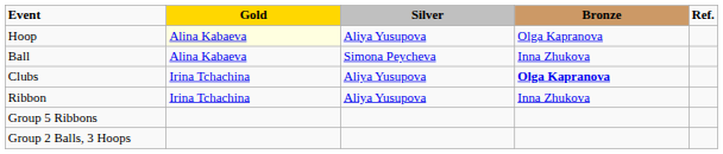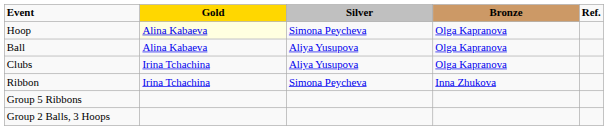Hoop | Silver: Aliya Yusupova -> Simona Peycheva
Ball | Silver: Simona Peycheva -> Aliya Yusupova
Ball | Bronze: Inna Zhukova -> Olga Kapranova
Clubs | Bronze: bold -> normal
Ribbon | Silver: Aliya Yusupova -> Simona Peycheva
